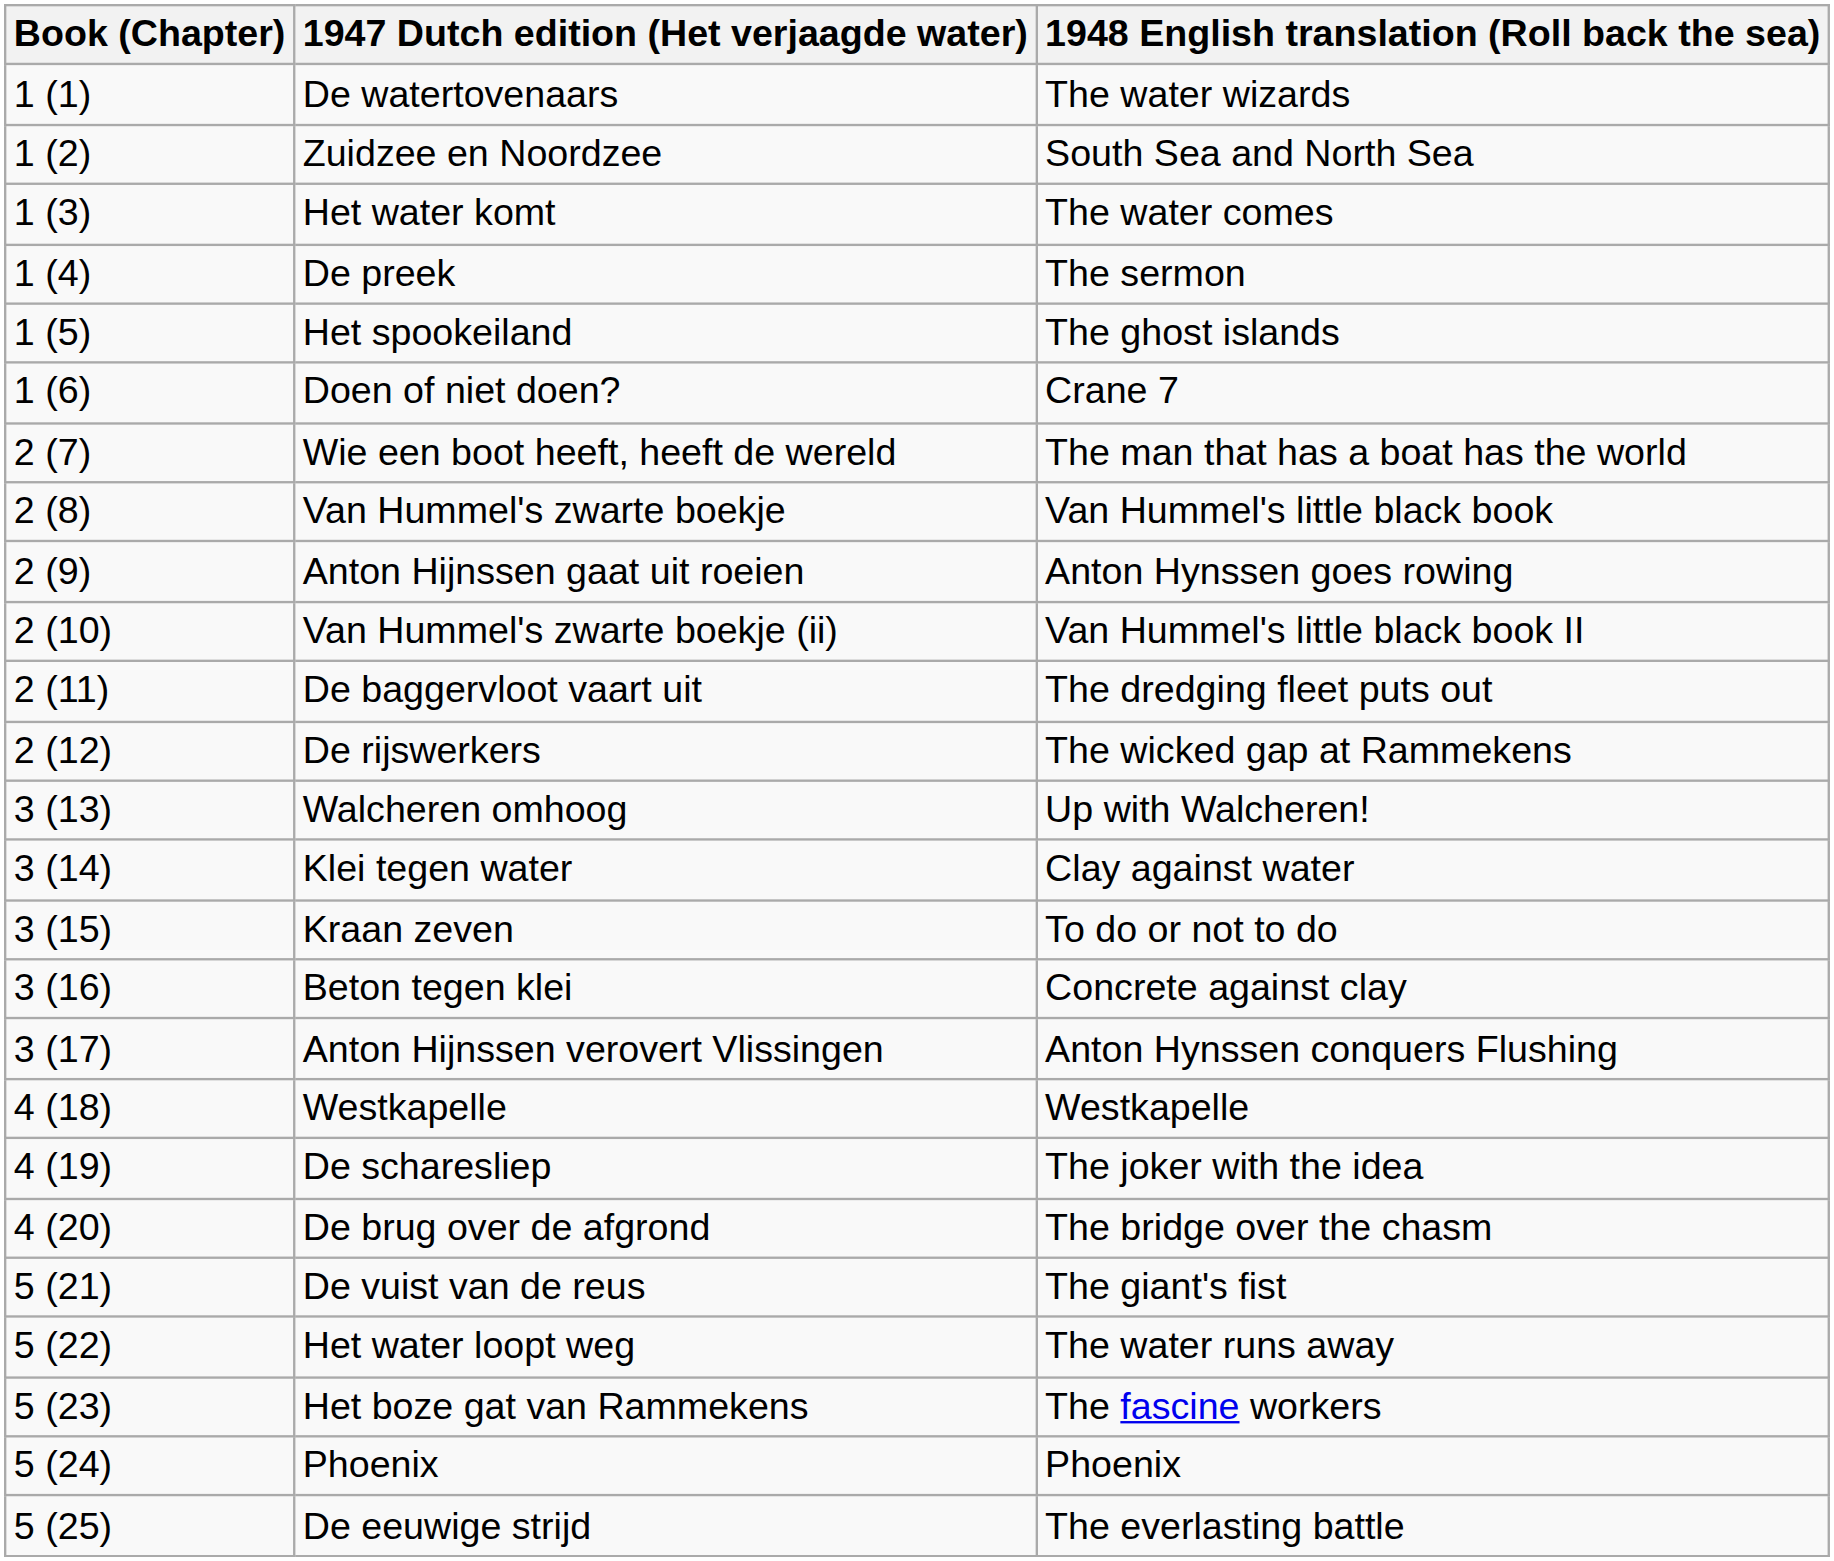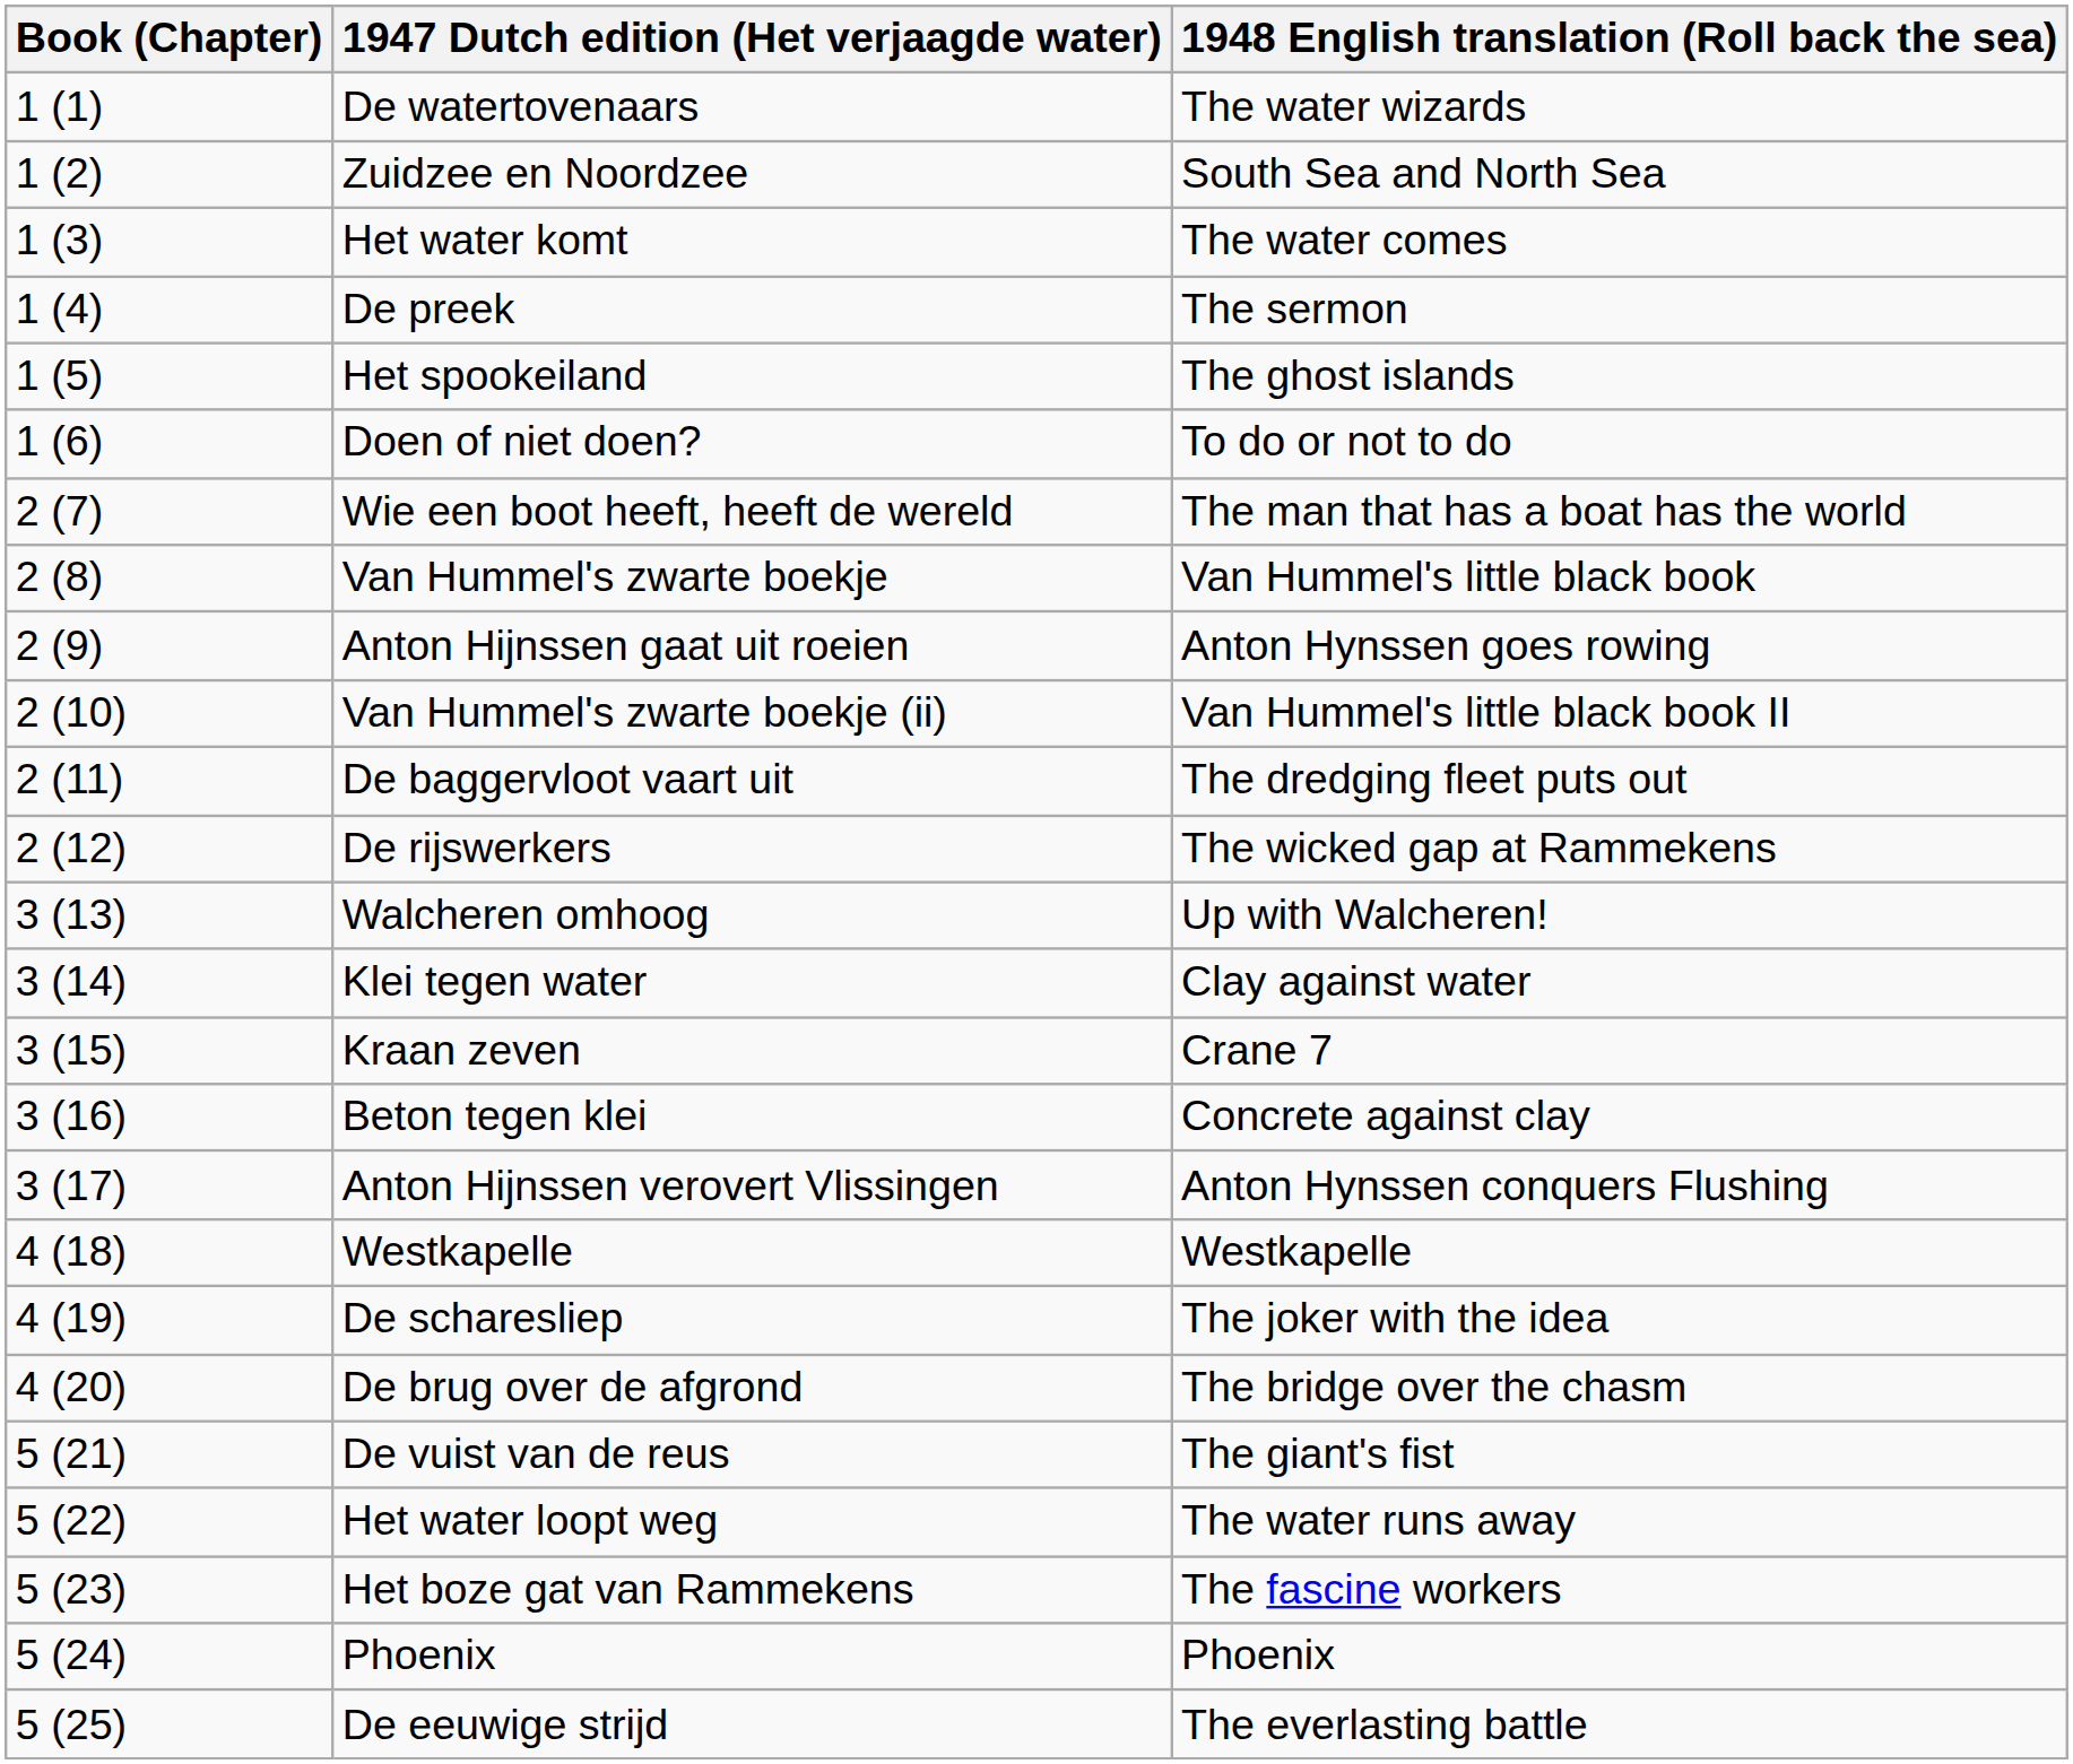Doen of niet doen? | 1948 English translation (Roll back the sea): Crane 7 -> To do or not to do
Kraan zeven | 1948 English translation (Roll back the sea): To do or not to do -> Crane 7
